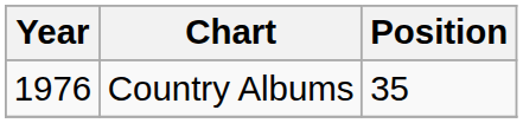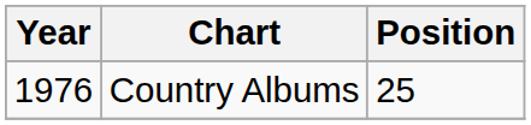Country Albums | Position: 35 -> 25
